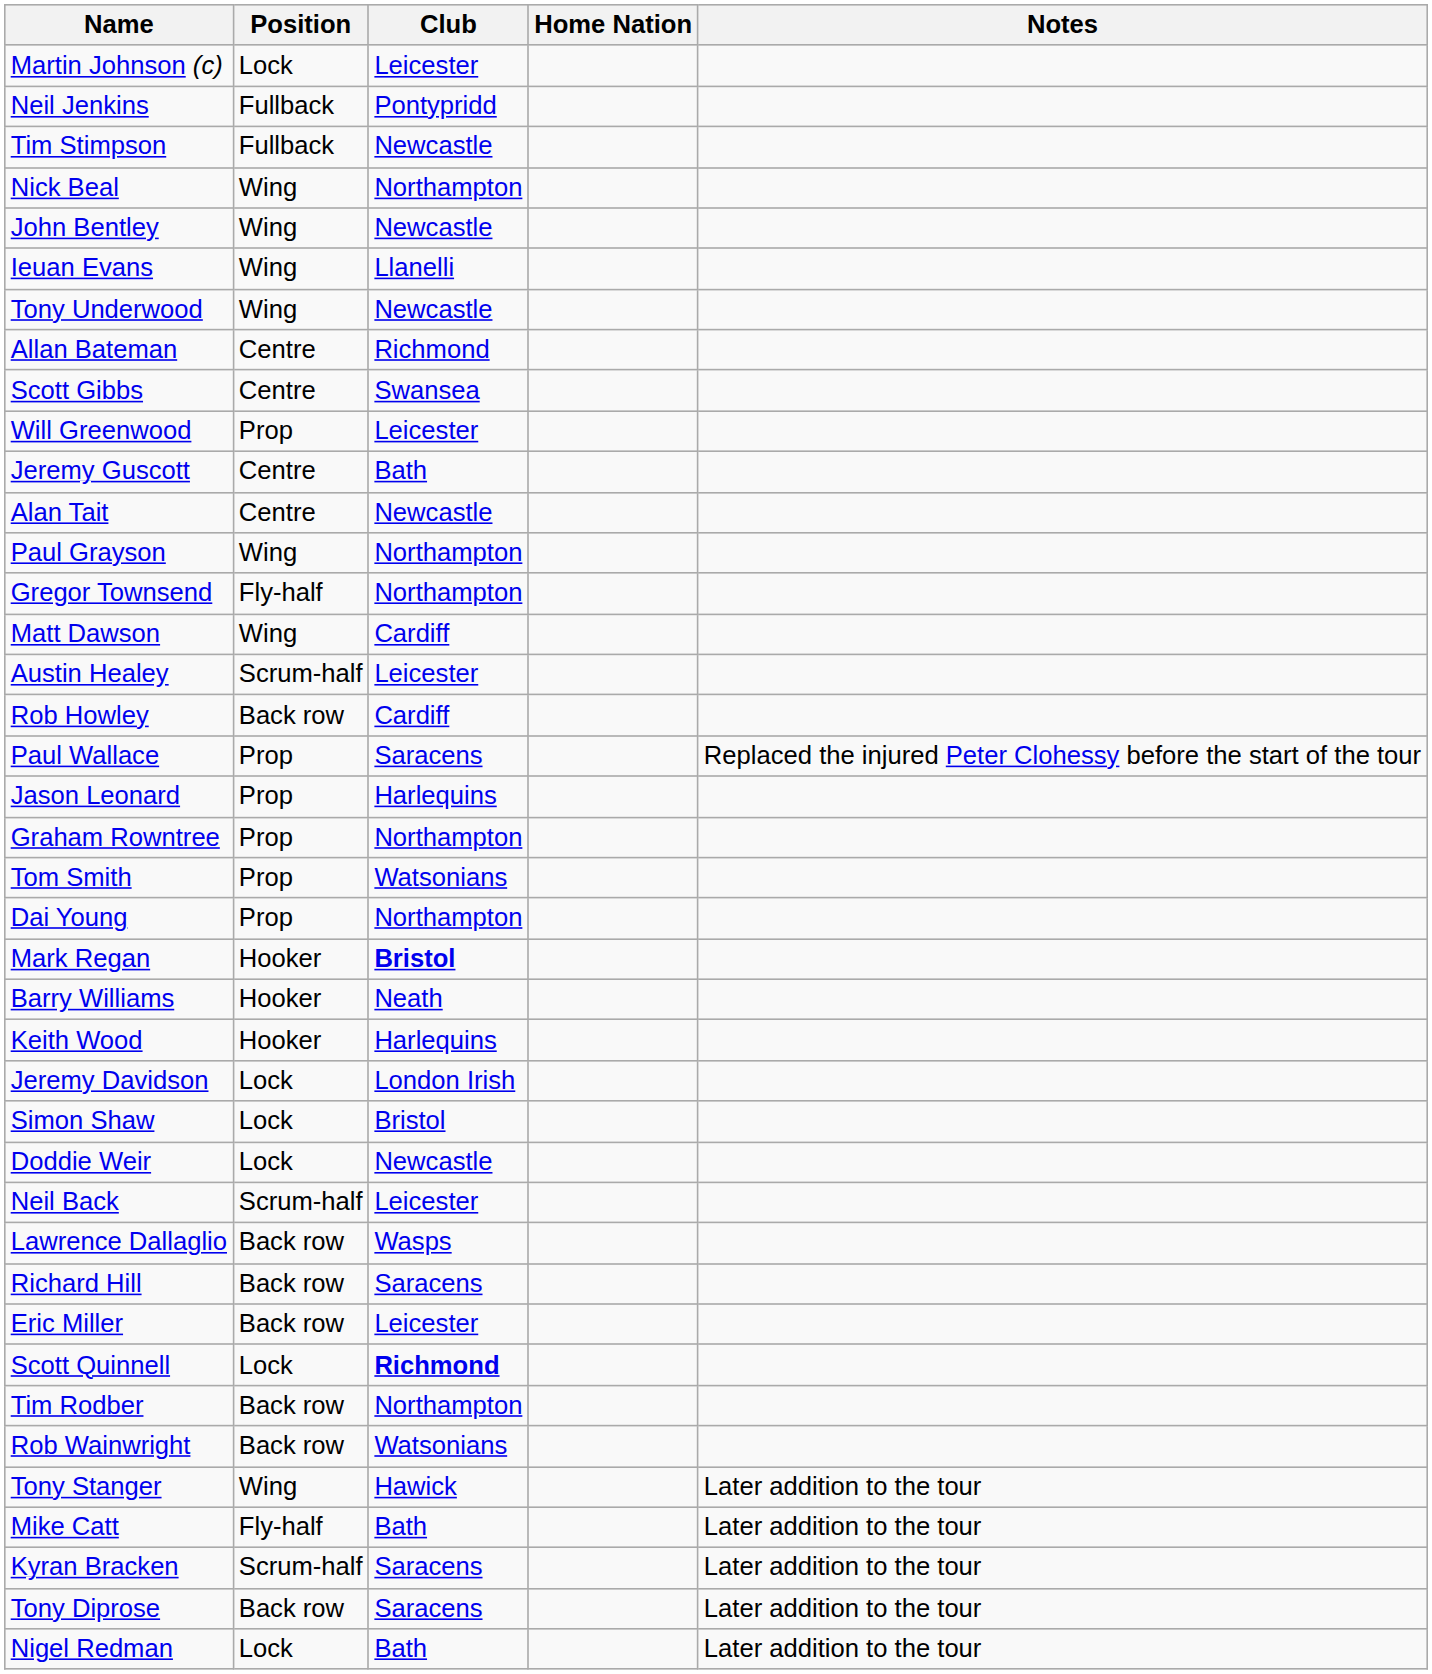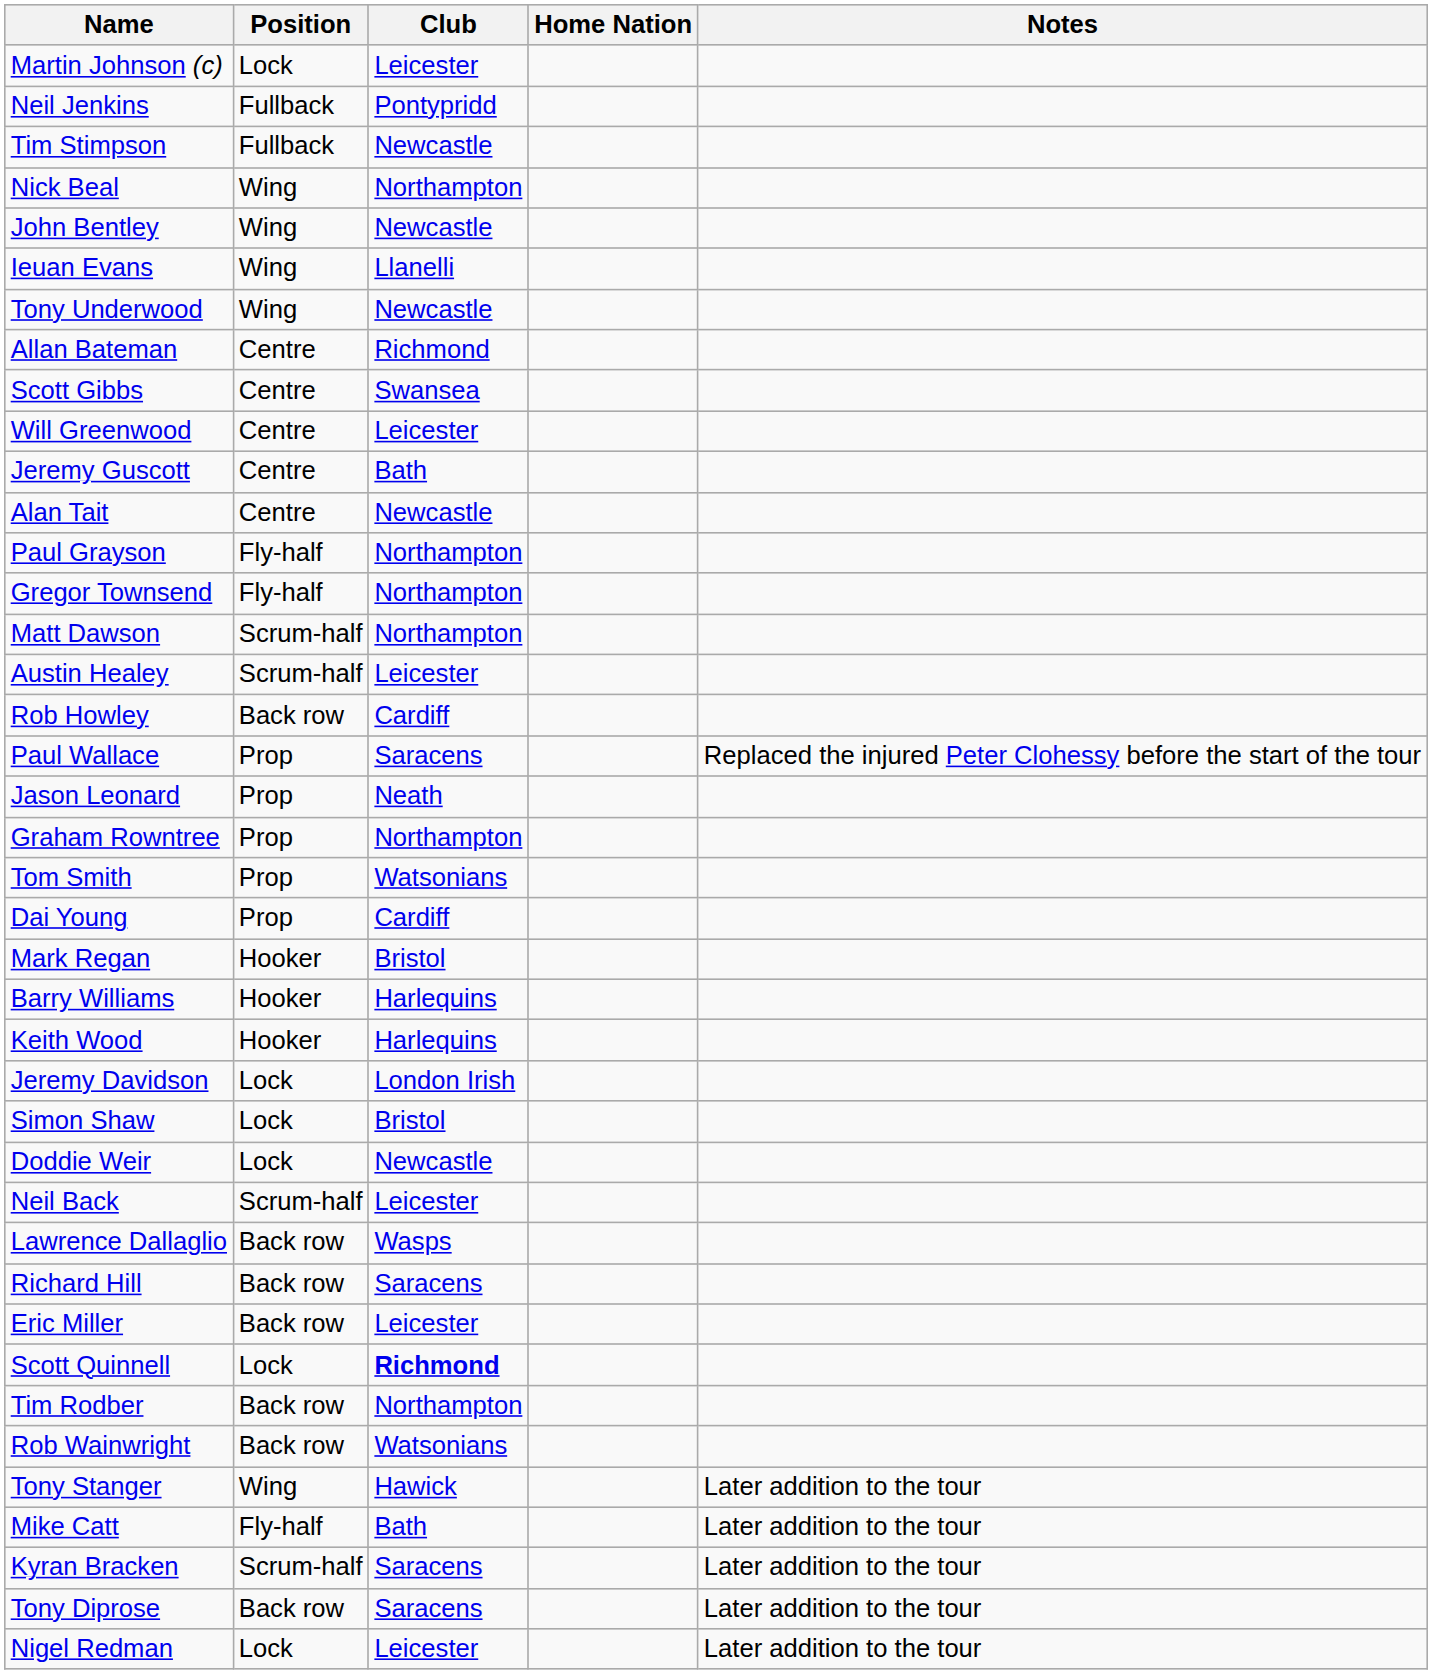Will Greenwood | Position: Prop -> Centre
Paul Grayson | Position: Wing -> Fly-half
Matt Dawson | Position: Wing -> Scrum-half
Matt Dawson | Club: Cardiff -> Northampton
Jason Leonard | Club: Harlequins -> Neath
Dai Young | Club: Northampton -> Cardiff
Mark Regan | Club: bold -> normal
Barry Williams | Club: Neath -> Harlequins
Nigel Redman | Club: Bath -> Leicester
